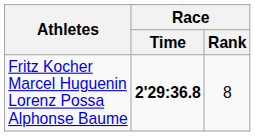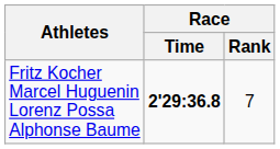Fritz Kocher Marcel Huguenin Lorenz Possa Alphonse Baume | Race / Rank: 8 -> 7
